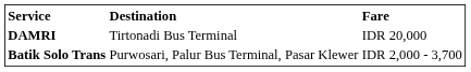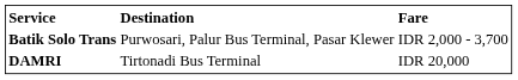rows swapped: Batik Solo Trans <-> DAMRI
